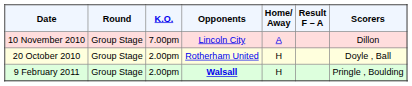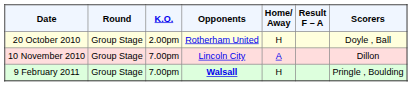rows swapped: 20 October 2010 <-> 10 November 2010
9 February 2011 | K.O.: 2.00pm -> 7.00pm
